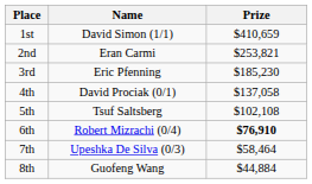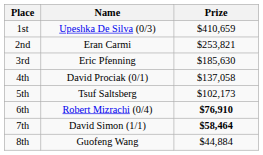1st | Name: David Simon (1/1) -> Upeshka De Silva (0/3)
3rd | Prize: $185,230 -> $185,630
5th | Prize: $102,108 -> $102,173
7th | Name: Upeshka De Silva (0/3) -> David Simon (1/1)
7th | Prize: normal -> bold
